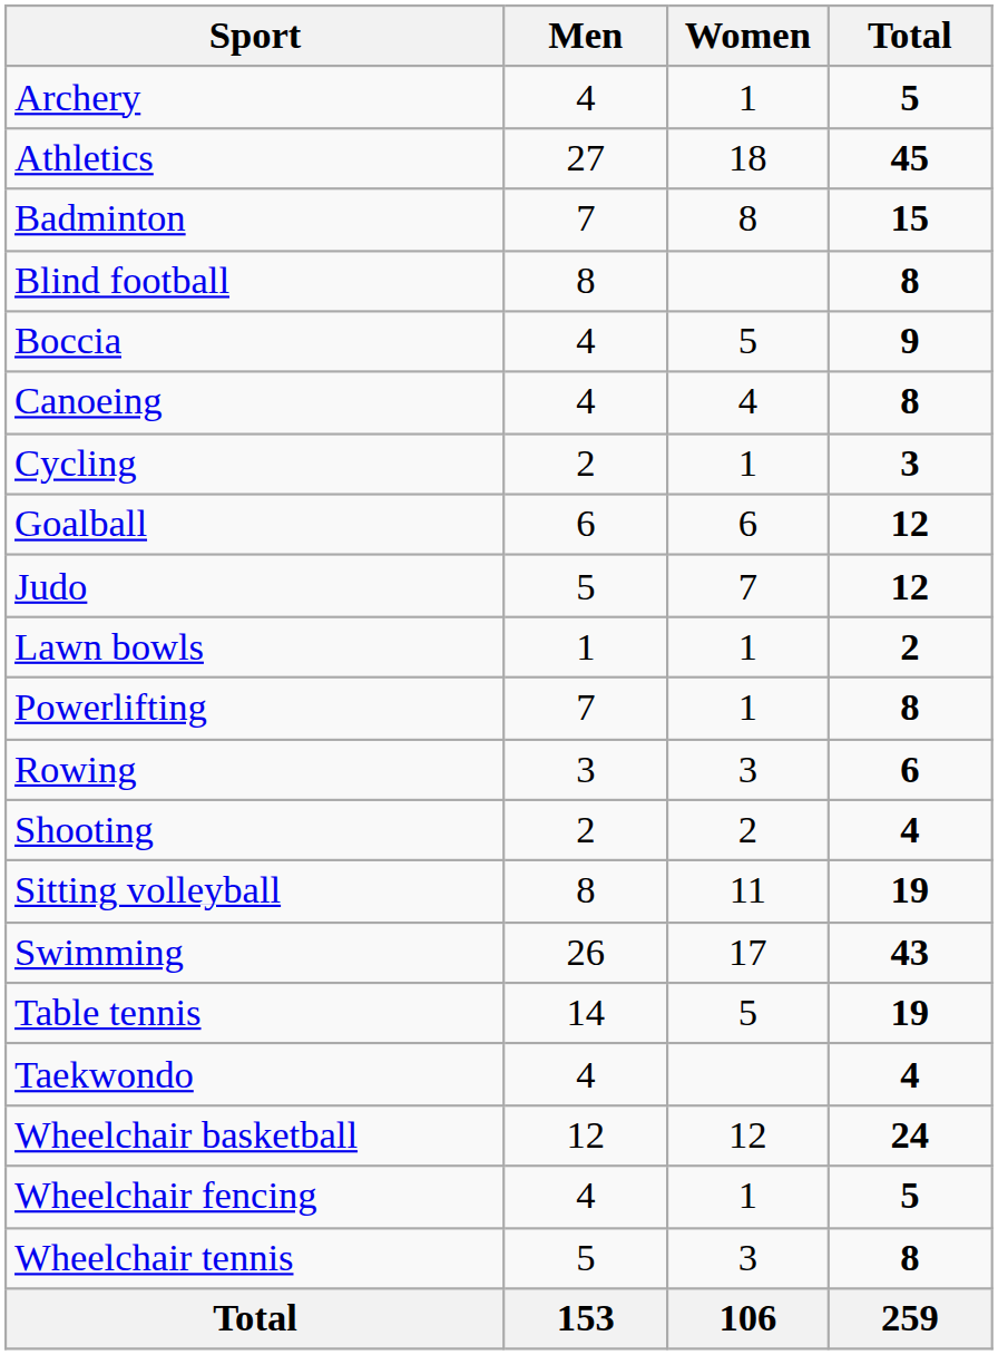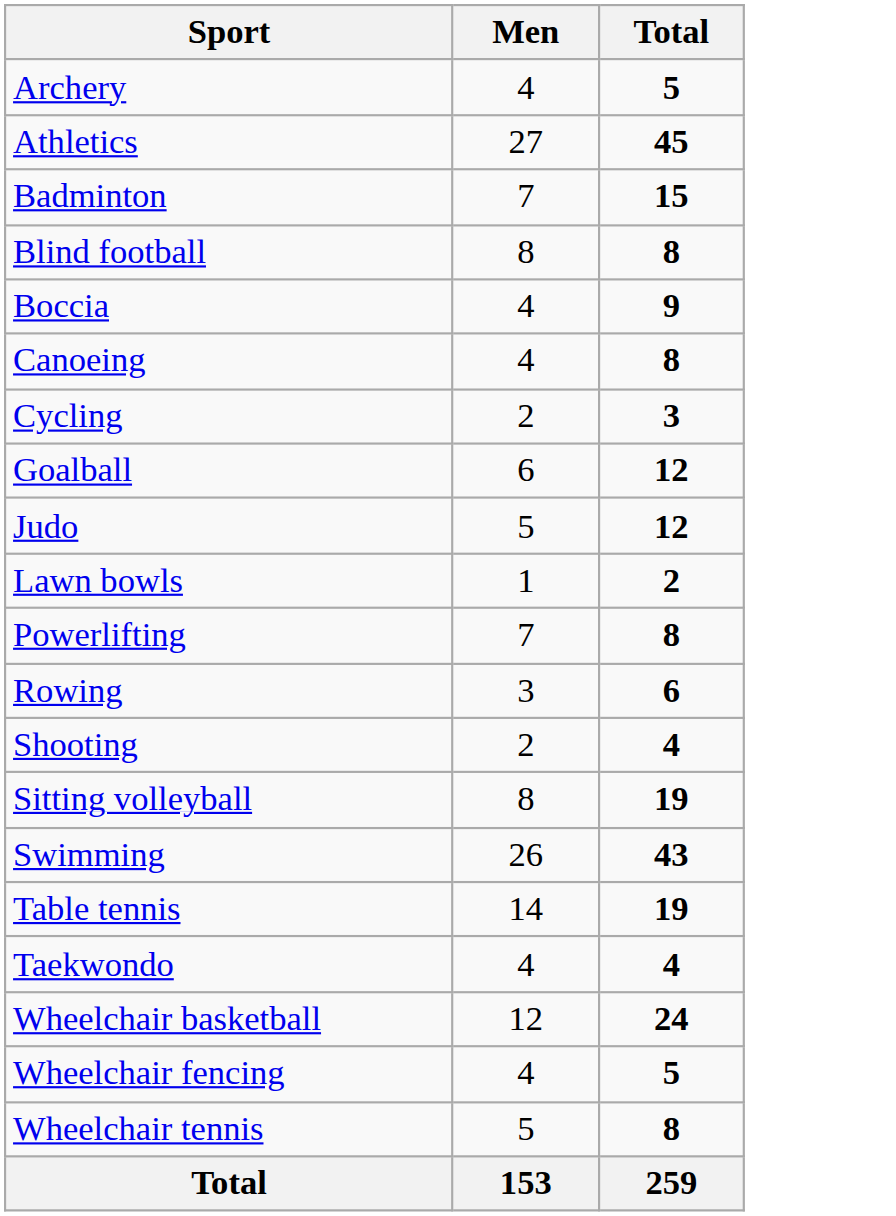- column: Women | 1 | 18 | 8 | 5 | 4 | 1 | 6 | 7 | 1 | 1 | 3 | 2 | 11 | 17 | 5 | 12 | 1 | 3 | 106
